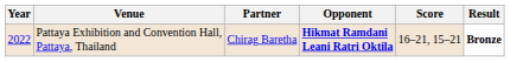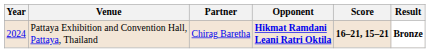Pattaya Exhibition and Convention Hall, Pattaya, Thailand | Year: 2022 -> 2024
Pattaya Exhibition and Convention Hall, Pattaya, Thailand | Score: normal -> bold
